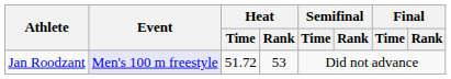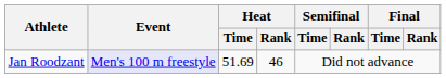Jan Roodzant | Heat / Time: 51.72 -> 51.69
Jan Roodzant | Heat / Rank: 53 -> 46
